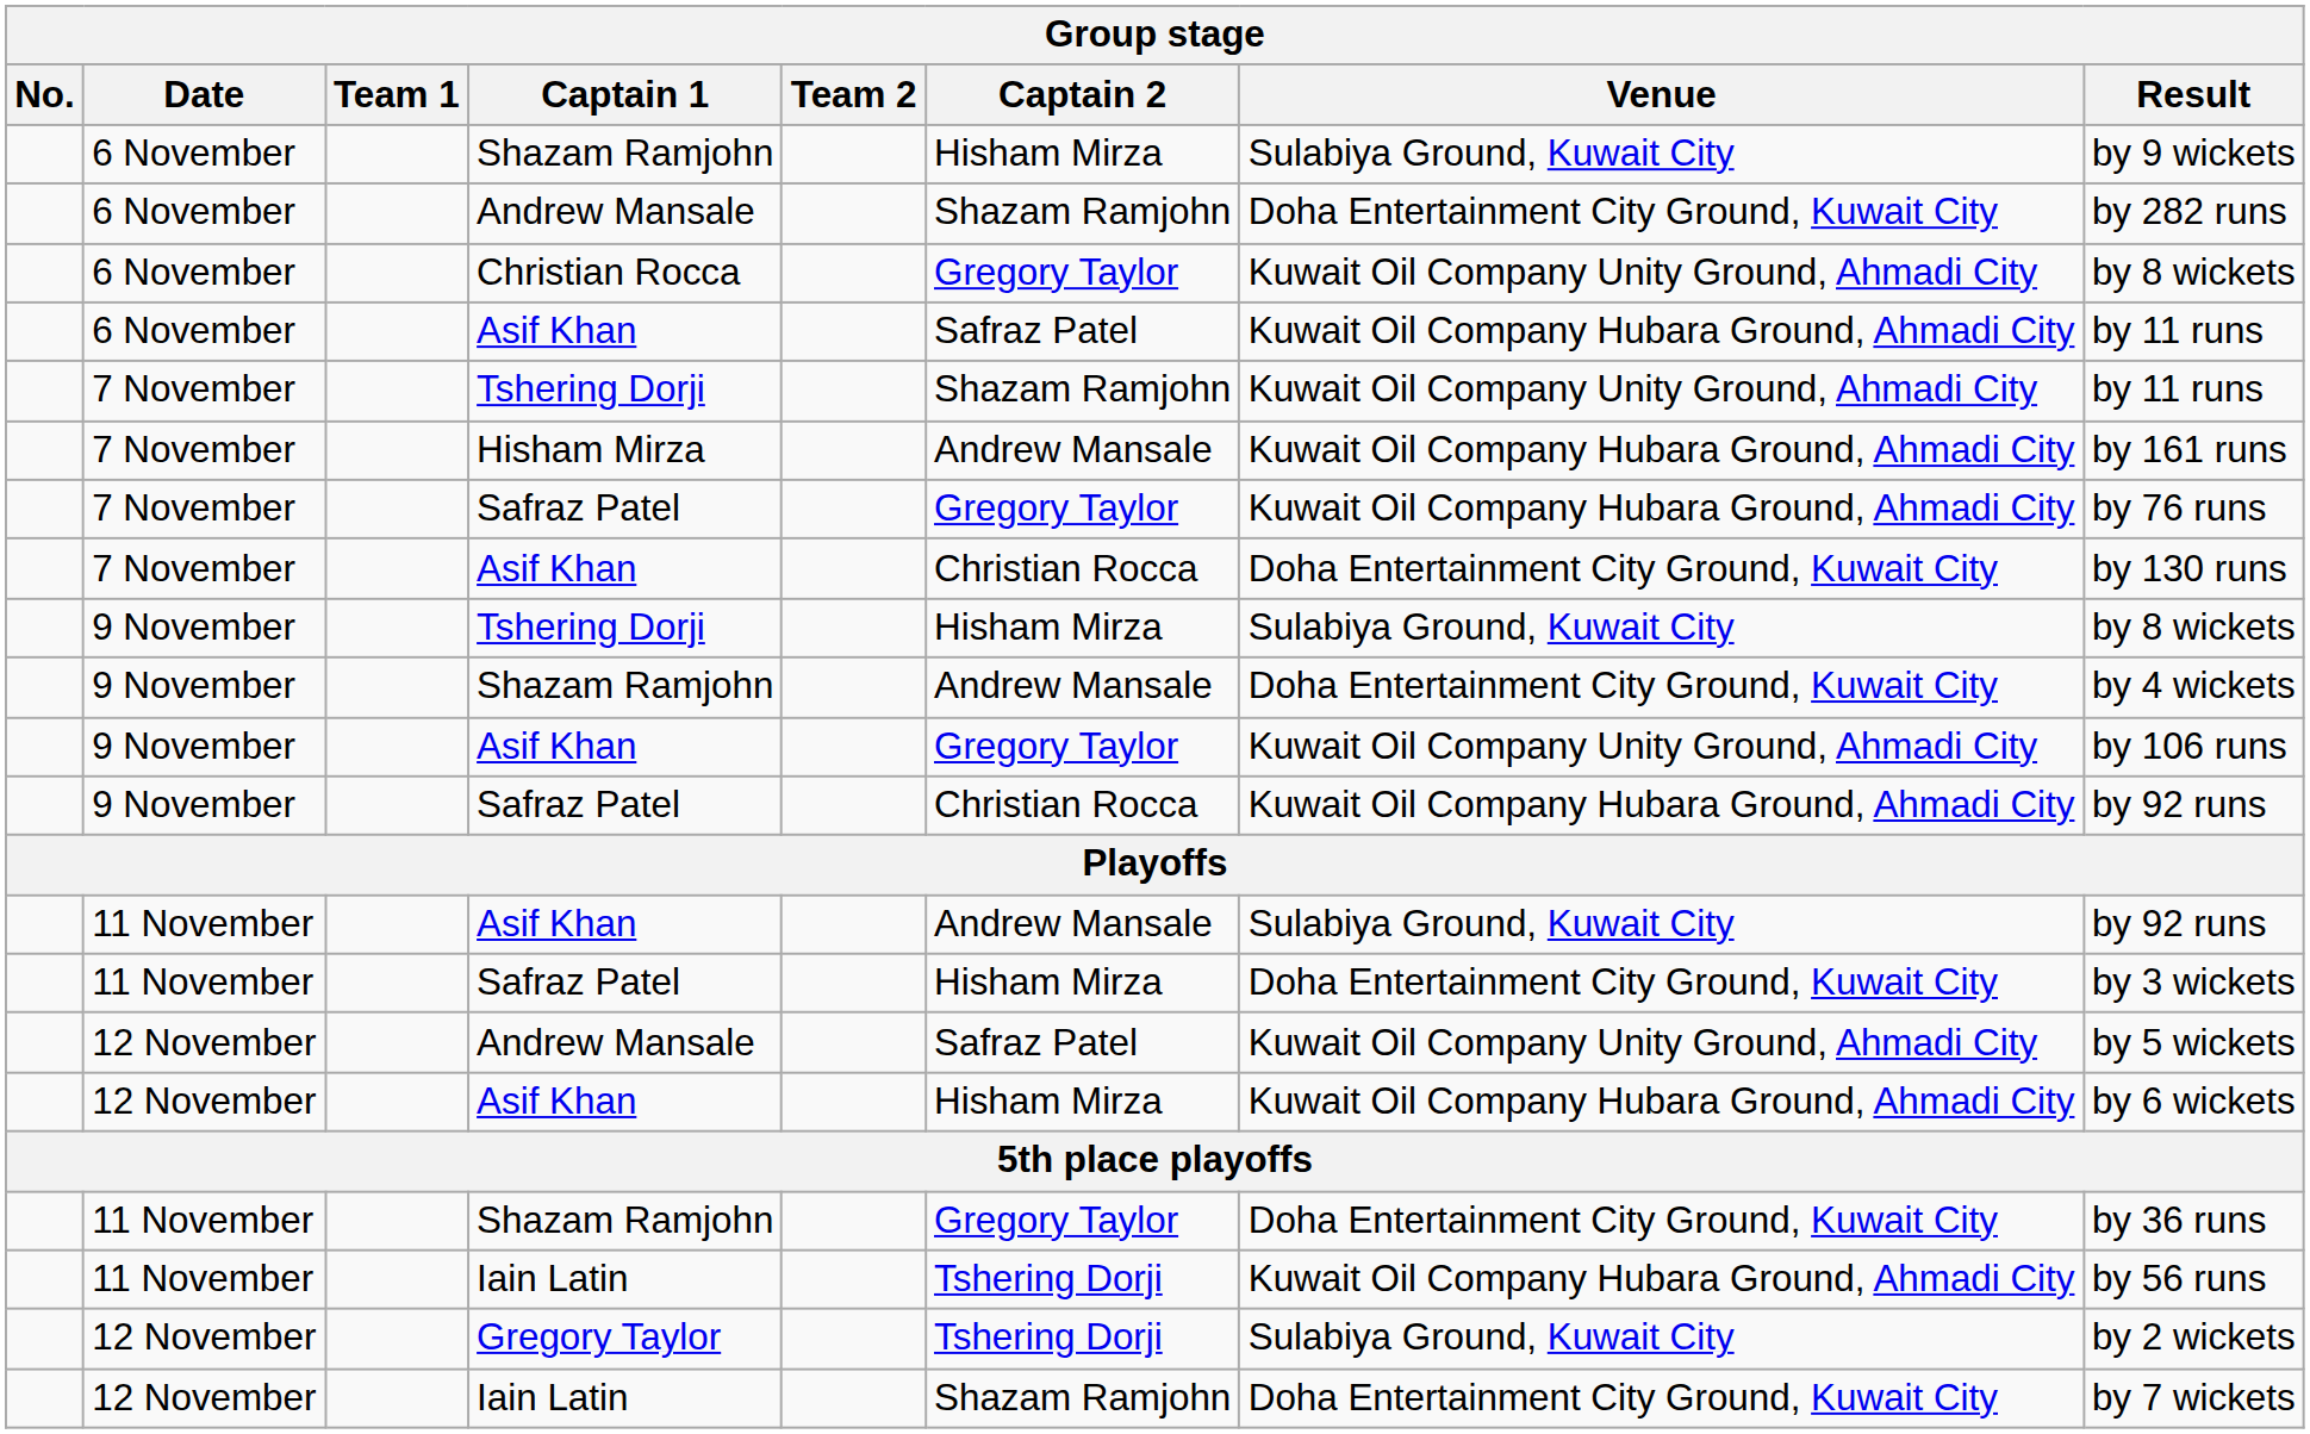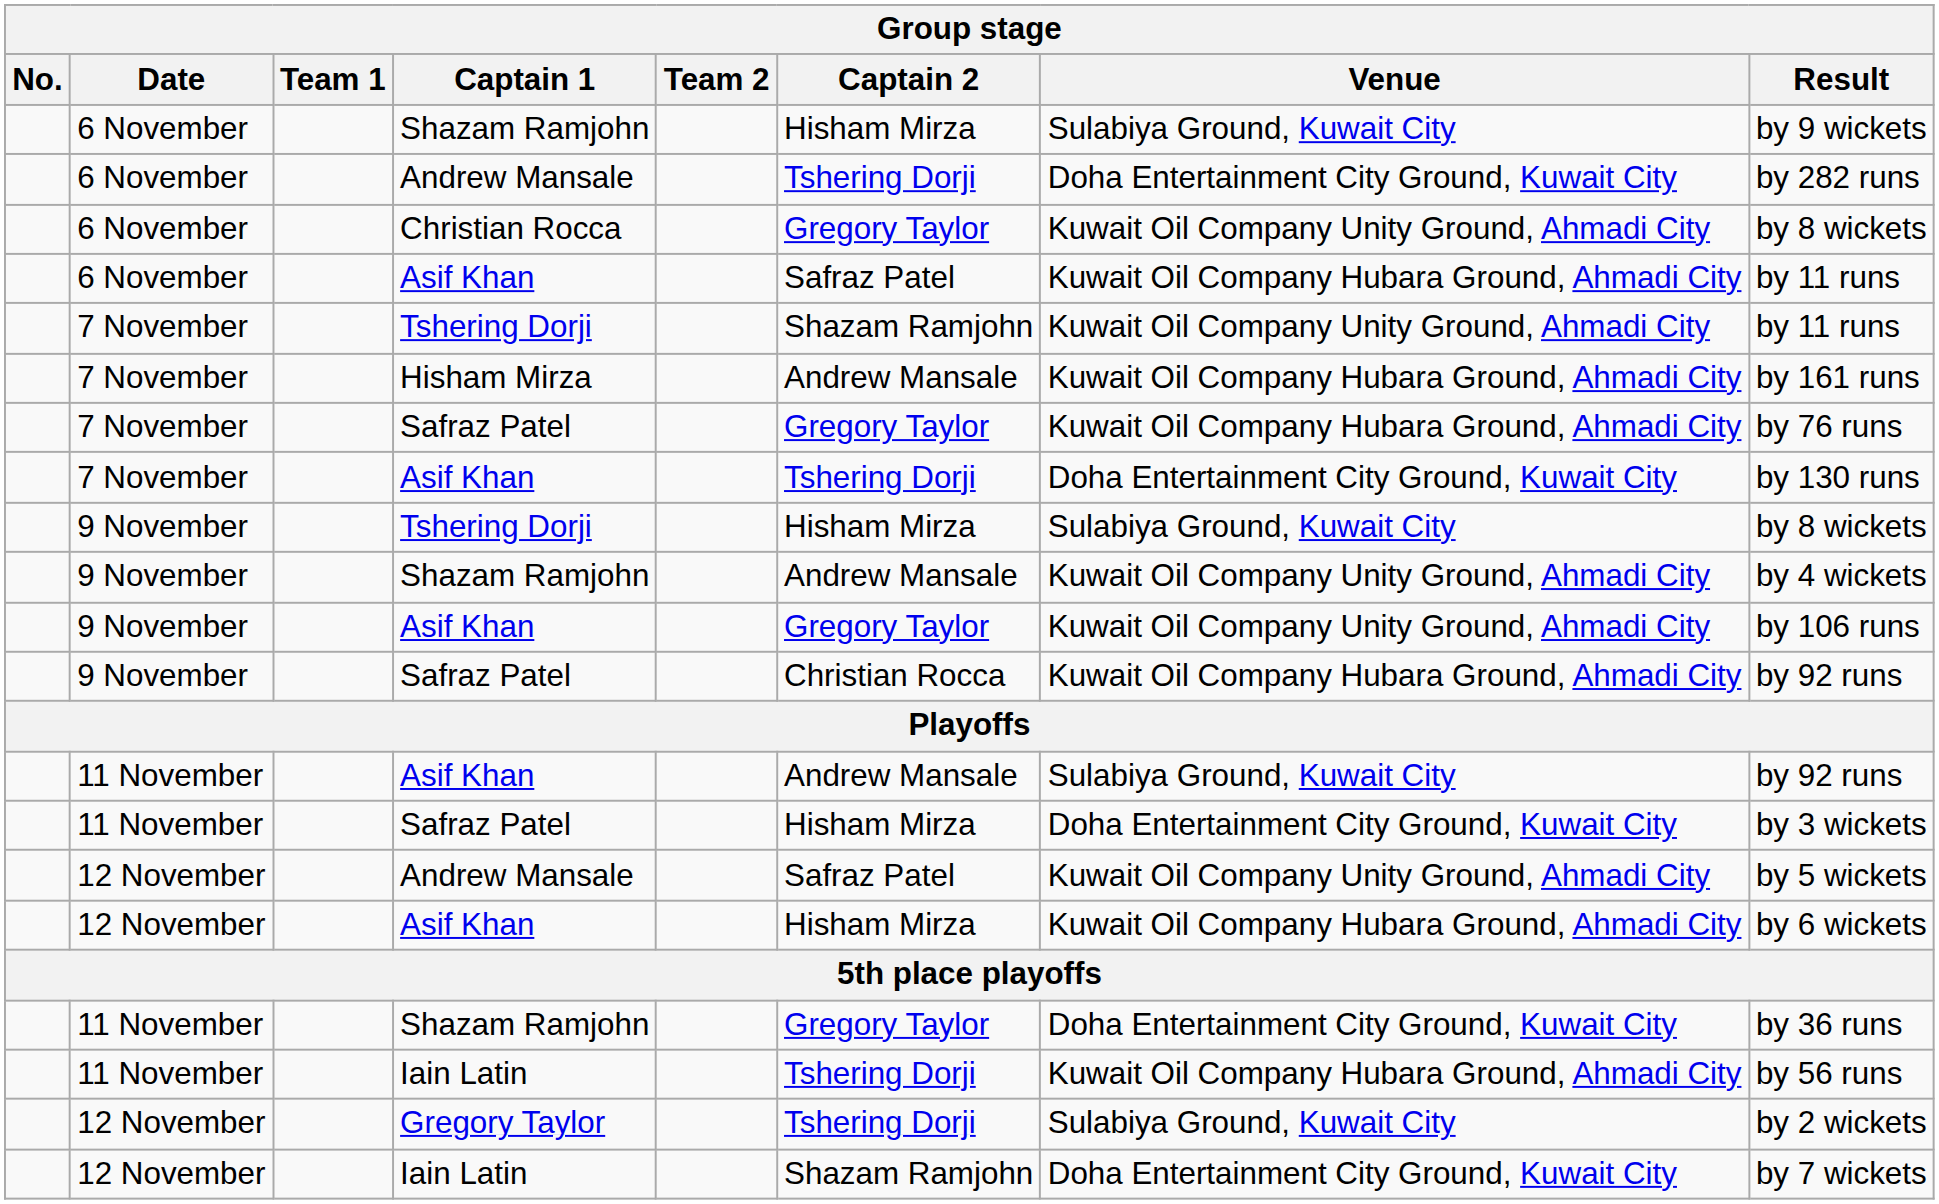6 November / Andrew Mansale | Captain 2: Shazam Ramjohn -> Tshering Dorji
7 November / Asif Khan | Captain 2: Christian Rocca -> Tshering Dorji
9 November / Shazam Ramjohn | Venue: Doha Entertainment City Ground, Kuwait City -> Kuwait Oil Company Unity Ground, Ahmadi City
